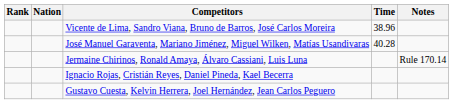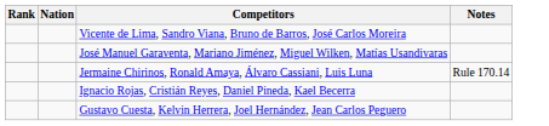- column: Time | 38.96 | 40.28
